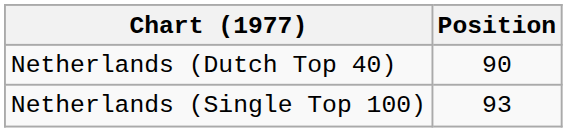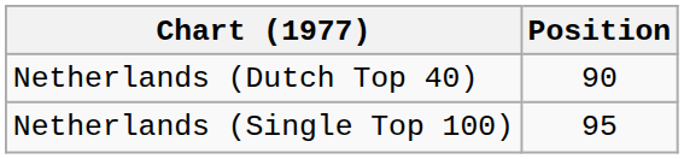Netherlands (Single Top 100) | Position: 93 -> 95
